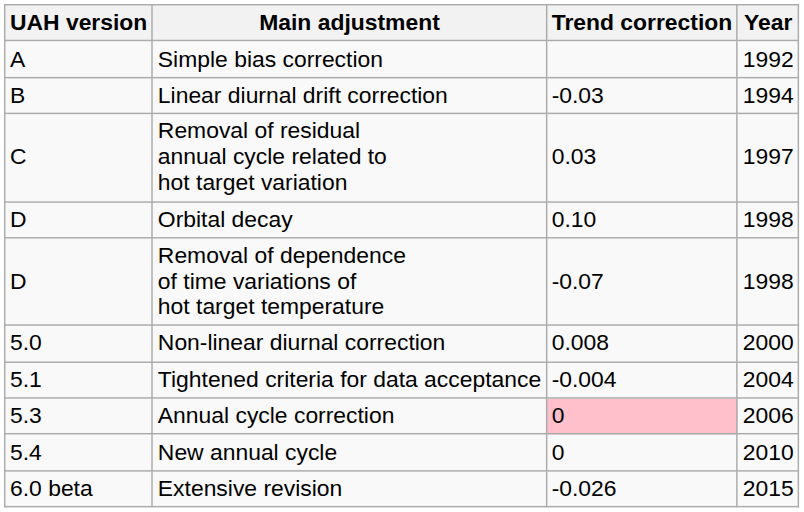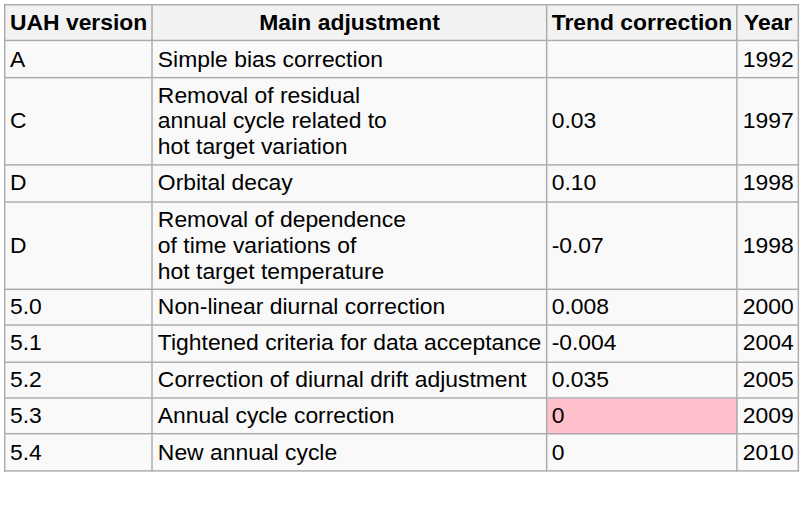- row: B | Linear diurnal drift correction | -0.03 | 1994
+ row: 5.2 | Correction of diurnal drift adjustment | 0.035 | 2005
Annual cycle correction | Year: 2006 -> 2009
- row: 6.0 beta | Extensive revision | -0.026 | 2015
